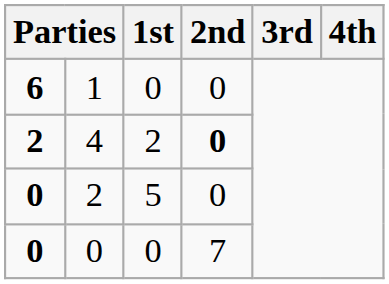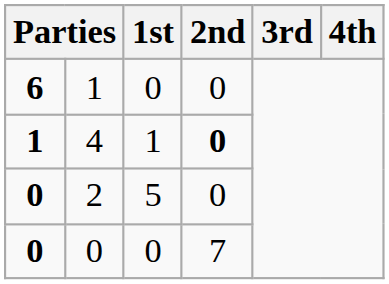4 | column 1: 2 -> 1
4 | 1st: 2 -> 1
